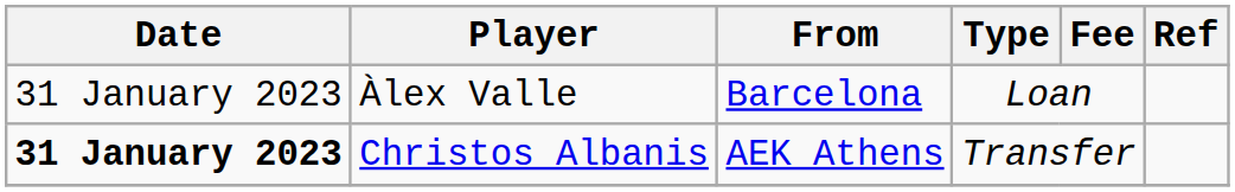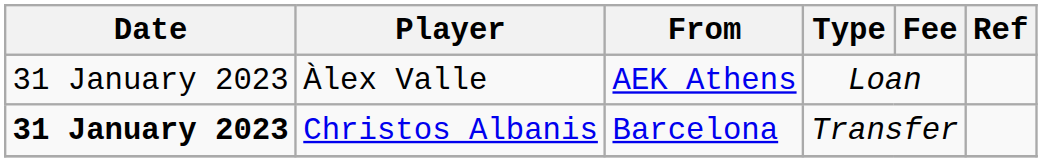Àlex Valle | From: Barcelona -> AEK Athens
Christos Albanis | From: AEK Athens -> Barcelona
